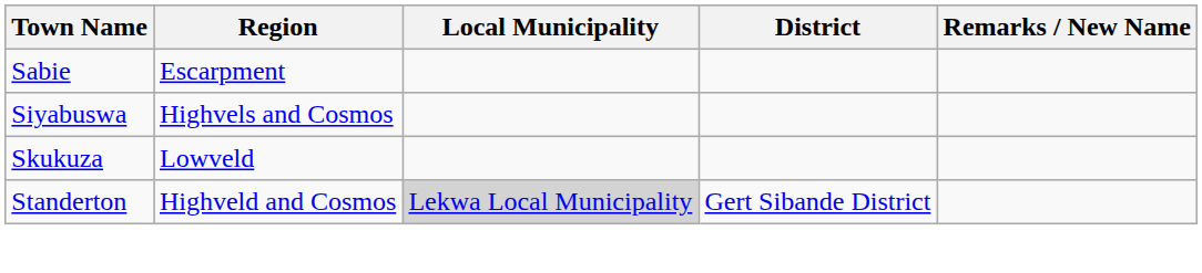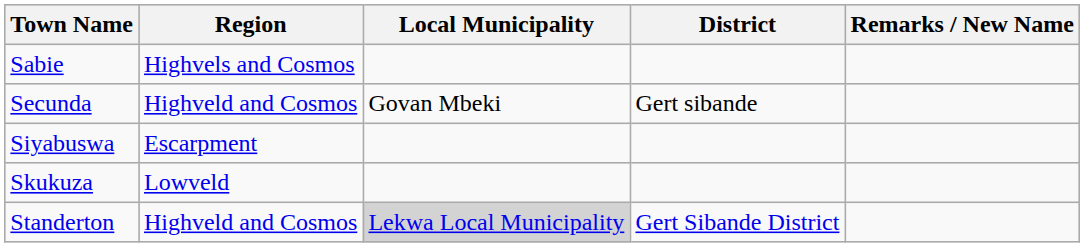Sabie | Region: Escarpment -> Highvels and Cosmos
+ row: Secunda | Highveld and Cosmos | Govan Mbeki | Gert sibande
Siyabuswa | Region: Highvels and Cosmos -> Escarpment
